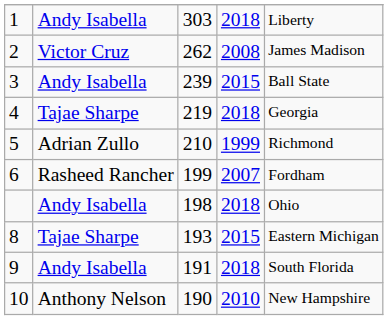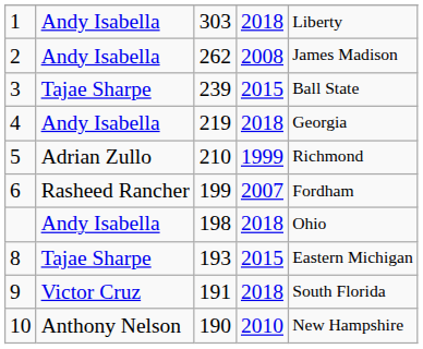2 | column 2: Victor Cruz -> Andy Isabella
3 | column 2: Andy Isabella -> Tajae Sharpe
4 | column 2: Tajae Sharpe -> Andy Isabella
9 | column 2: Andy Isabella -> Victor Cruz
